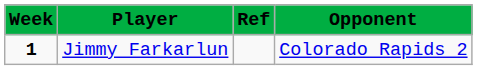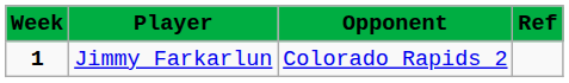columns swapped: Opponent <-> Ref
